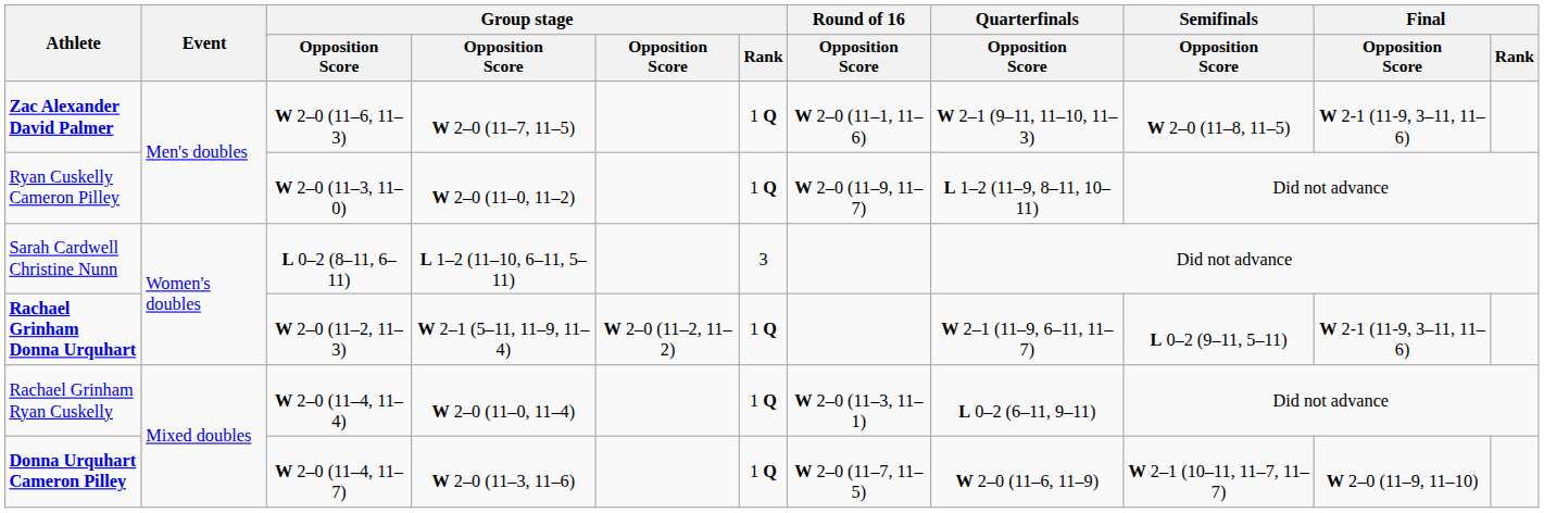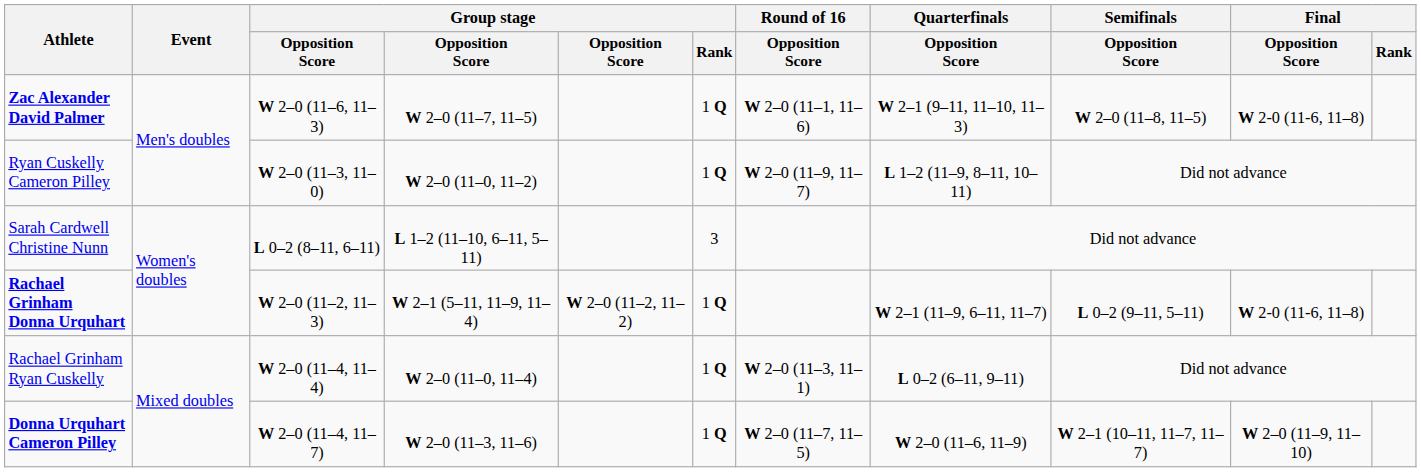Zac Alexander David Palmer | Final / Opposition Score: W 2-1 (11-9, 3–11, 11–6) -> W 2-0 (11-6, 11–8)
Rachael Grinham Donna Urquhart | Final / Opposition Score: W 2-1 (11-9, 3–11, 11–6) -> W 2-0 (11-6, 11–8)
